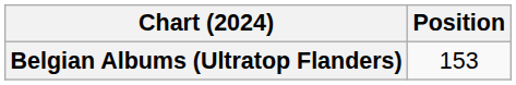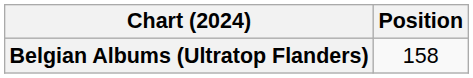Belgian Albums (Ultratop Flanders) | Position: 153 -> 158
